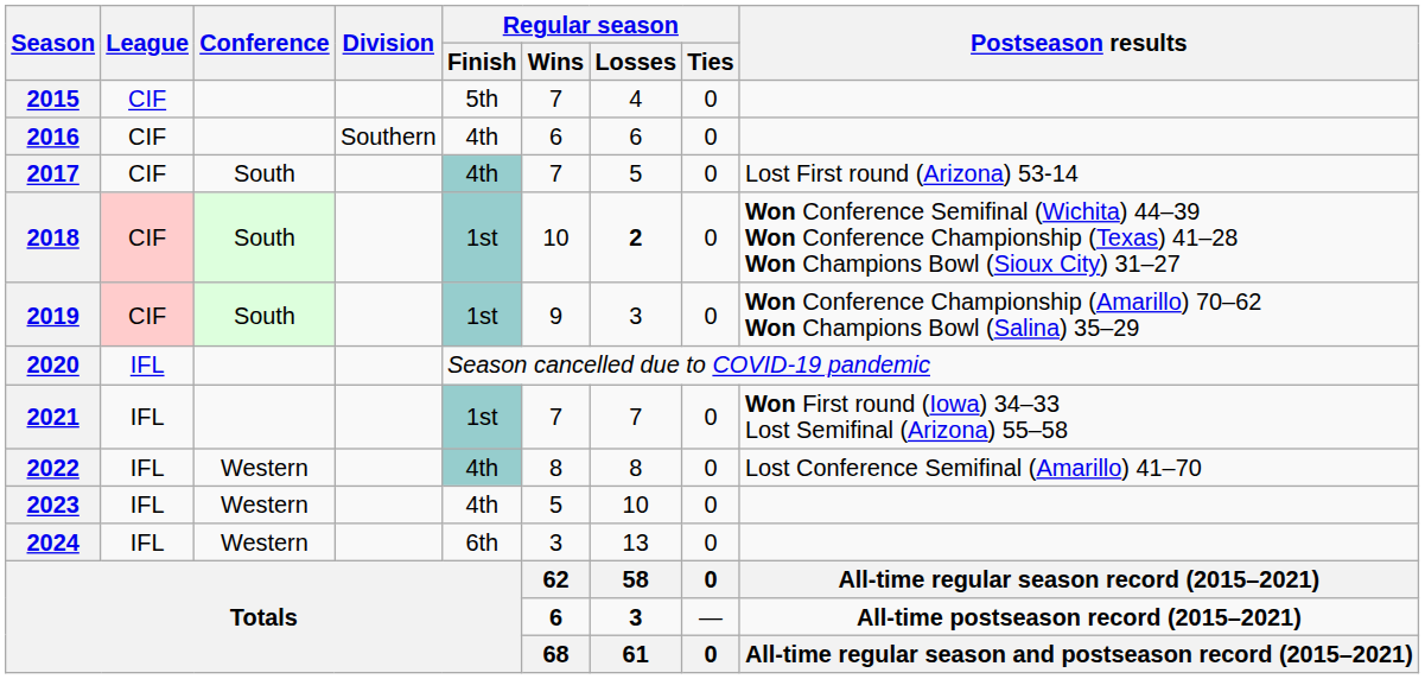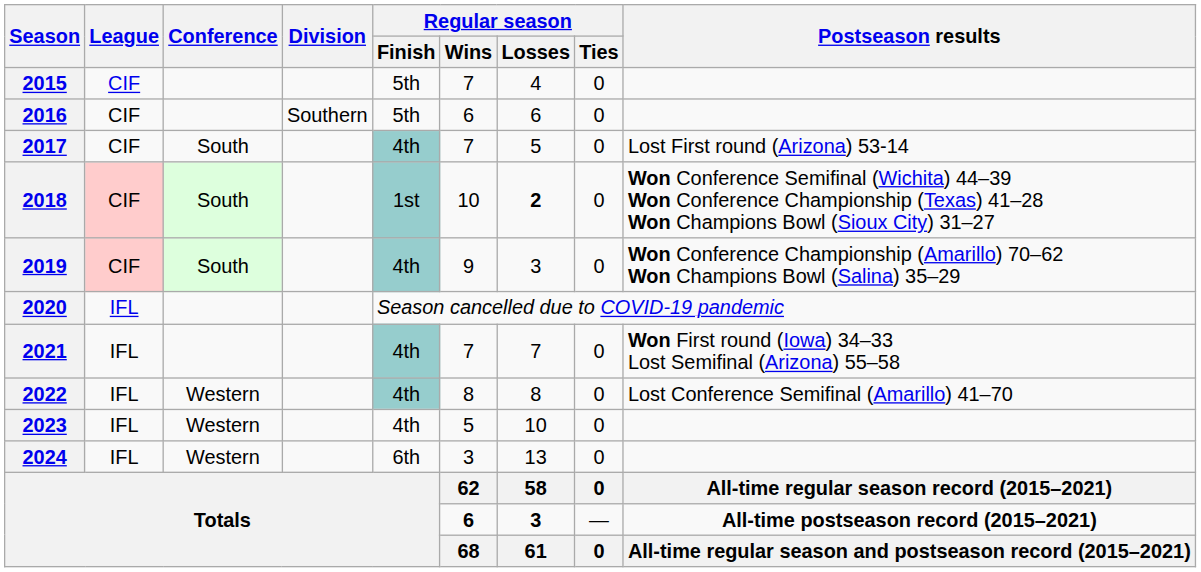2016 | Regular season / Finish: 4th -> 5th
2019 | Regular season / Finish: 1st -> 4th
2021 | Regular season / Finish: 1st -> 4th
